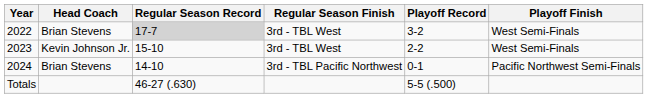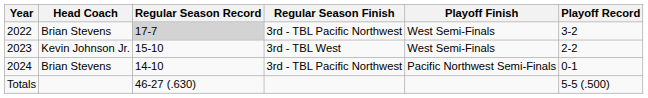columns swapped: Playoff Record <-> Playoff Finish
2022 | Regular Season Finish: 3rd - TBL West -> 3rd - TBL Pacific Northwest
